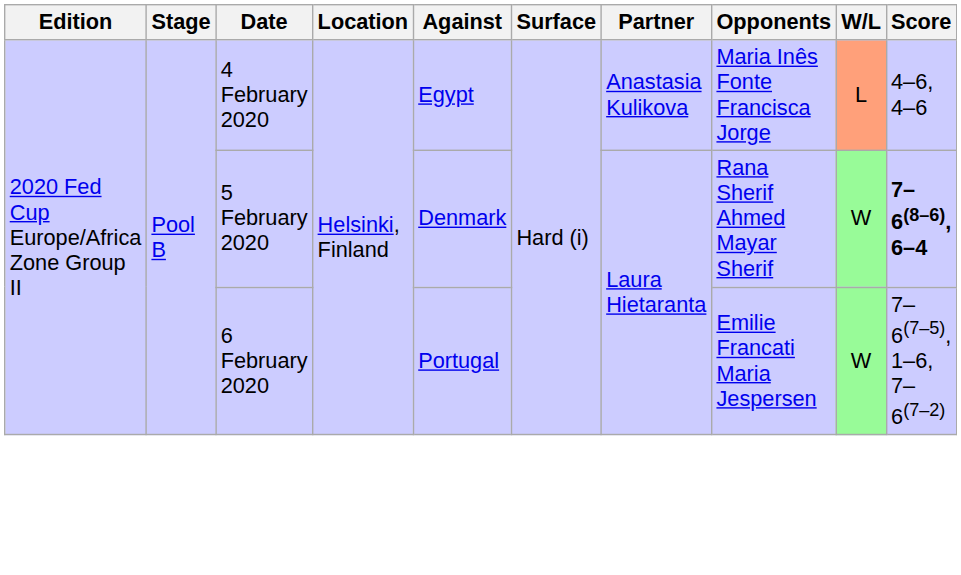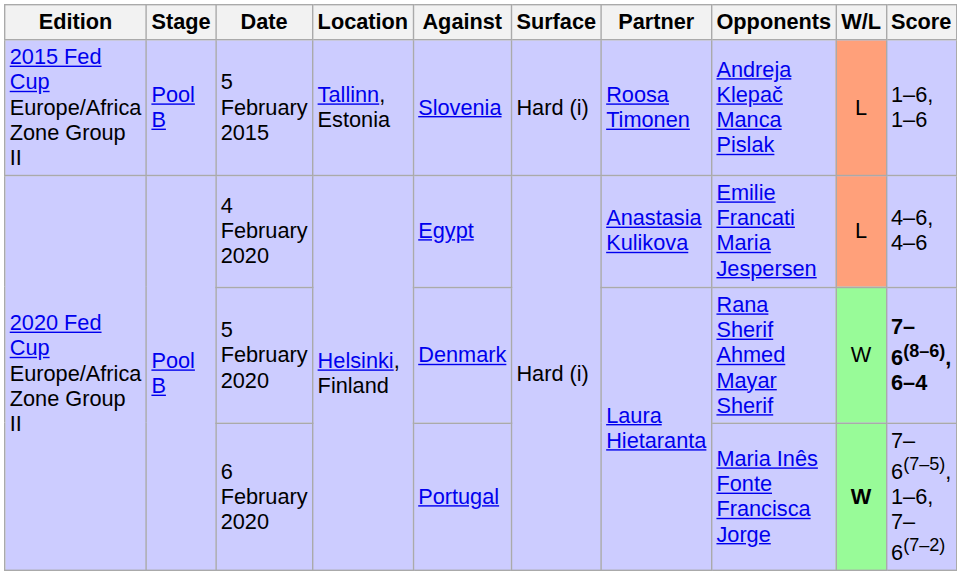+ row: 2015 Fed Cup Europe/Africa Zone Group II | Pool B | 5 February 2015 | Tallinn, Estonia | Slovenia | Hard (i) | Roosa Timonen | Andreja Klepač Manca Pislak | L | 1–6, 1–6
4 February 2020 | Opponents: Maria Inês Fonte Francisca Jorge -> Emilie Francati Maria Jespersen
6 February 2020 | Opponents: Emilie Francati Maria Jespersen -> Maria Inês Fonte Francisca Jorge
6 February 2020 | W/L: normal -> bold
